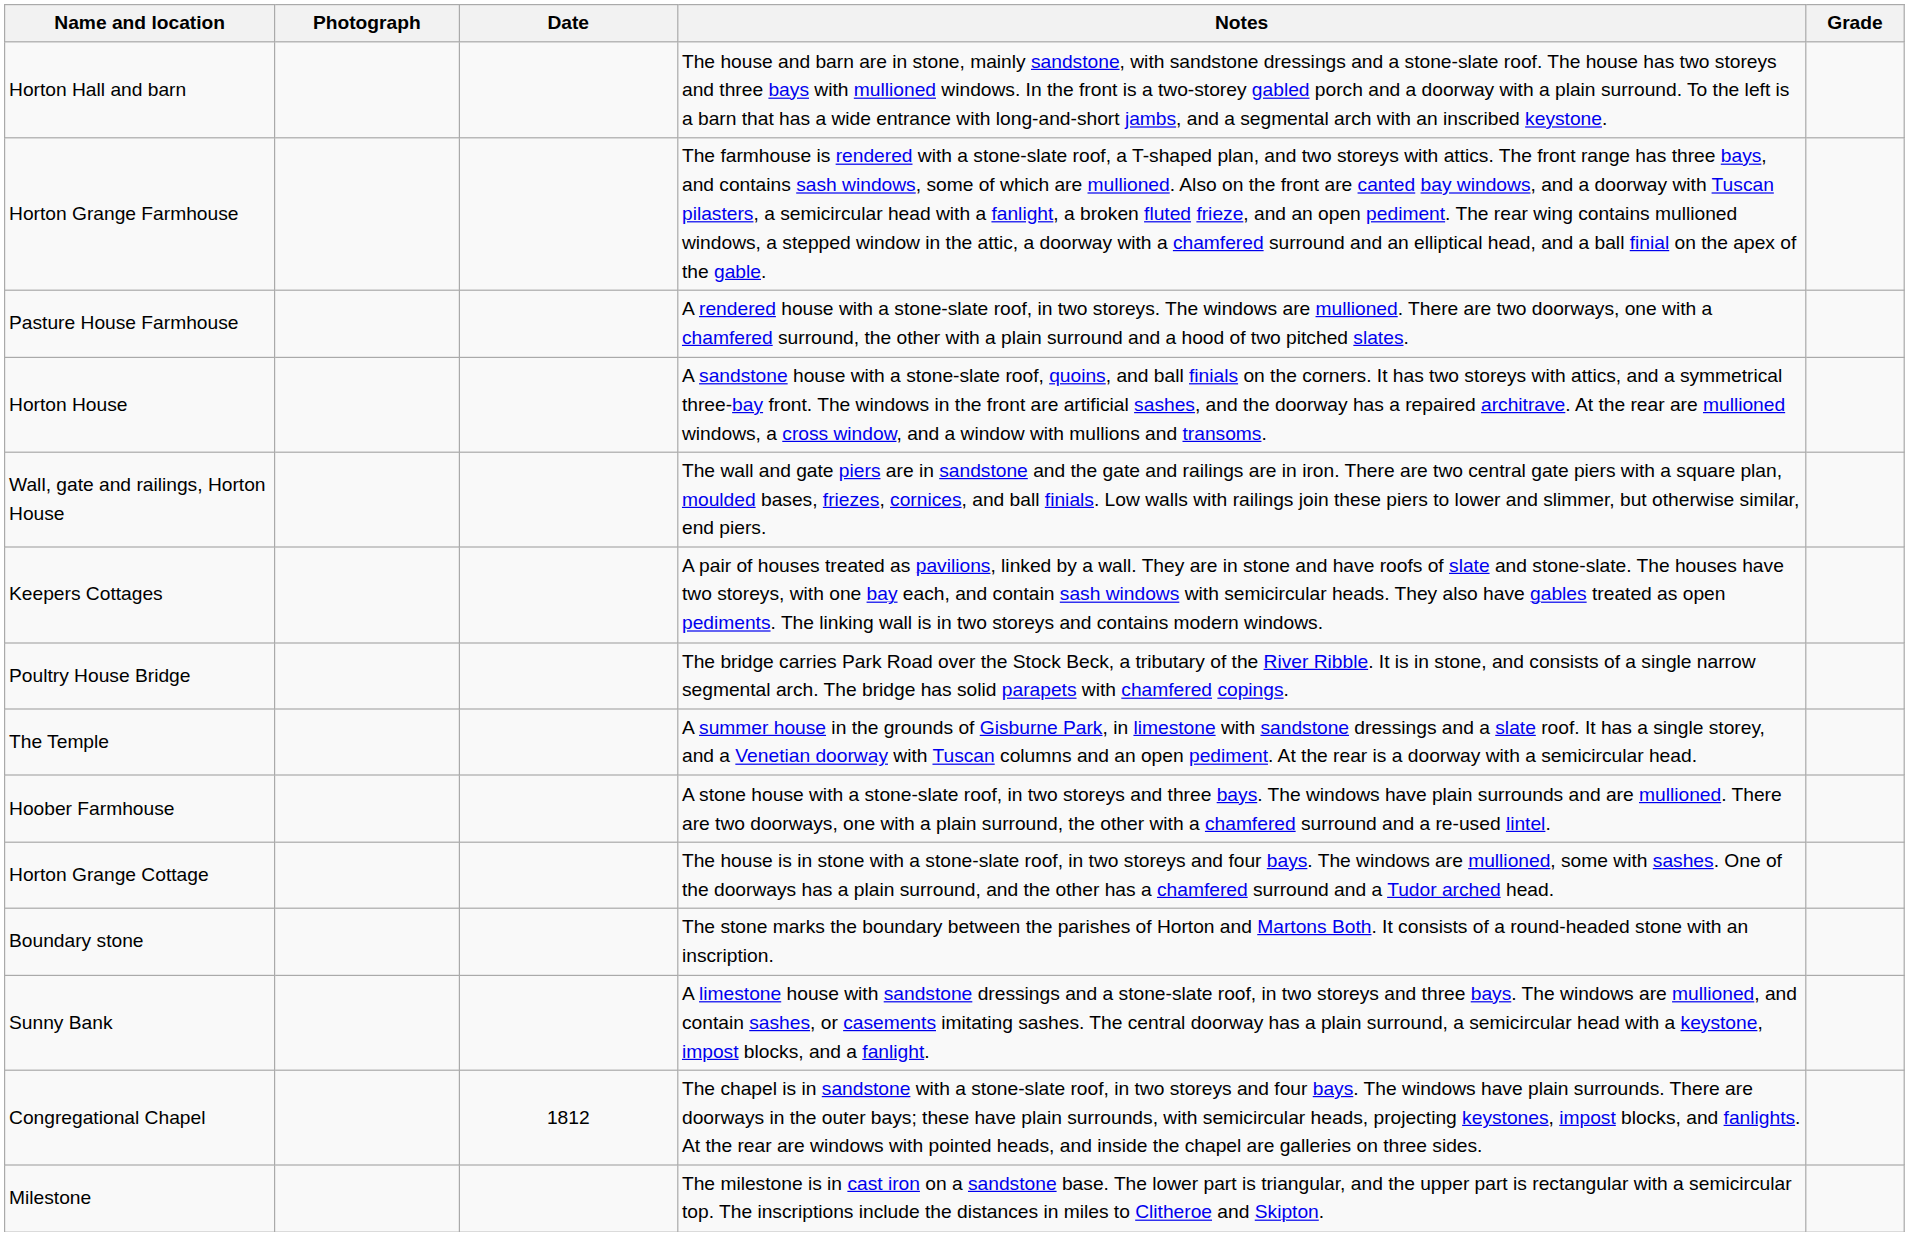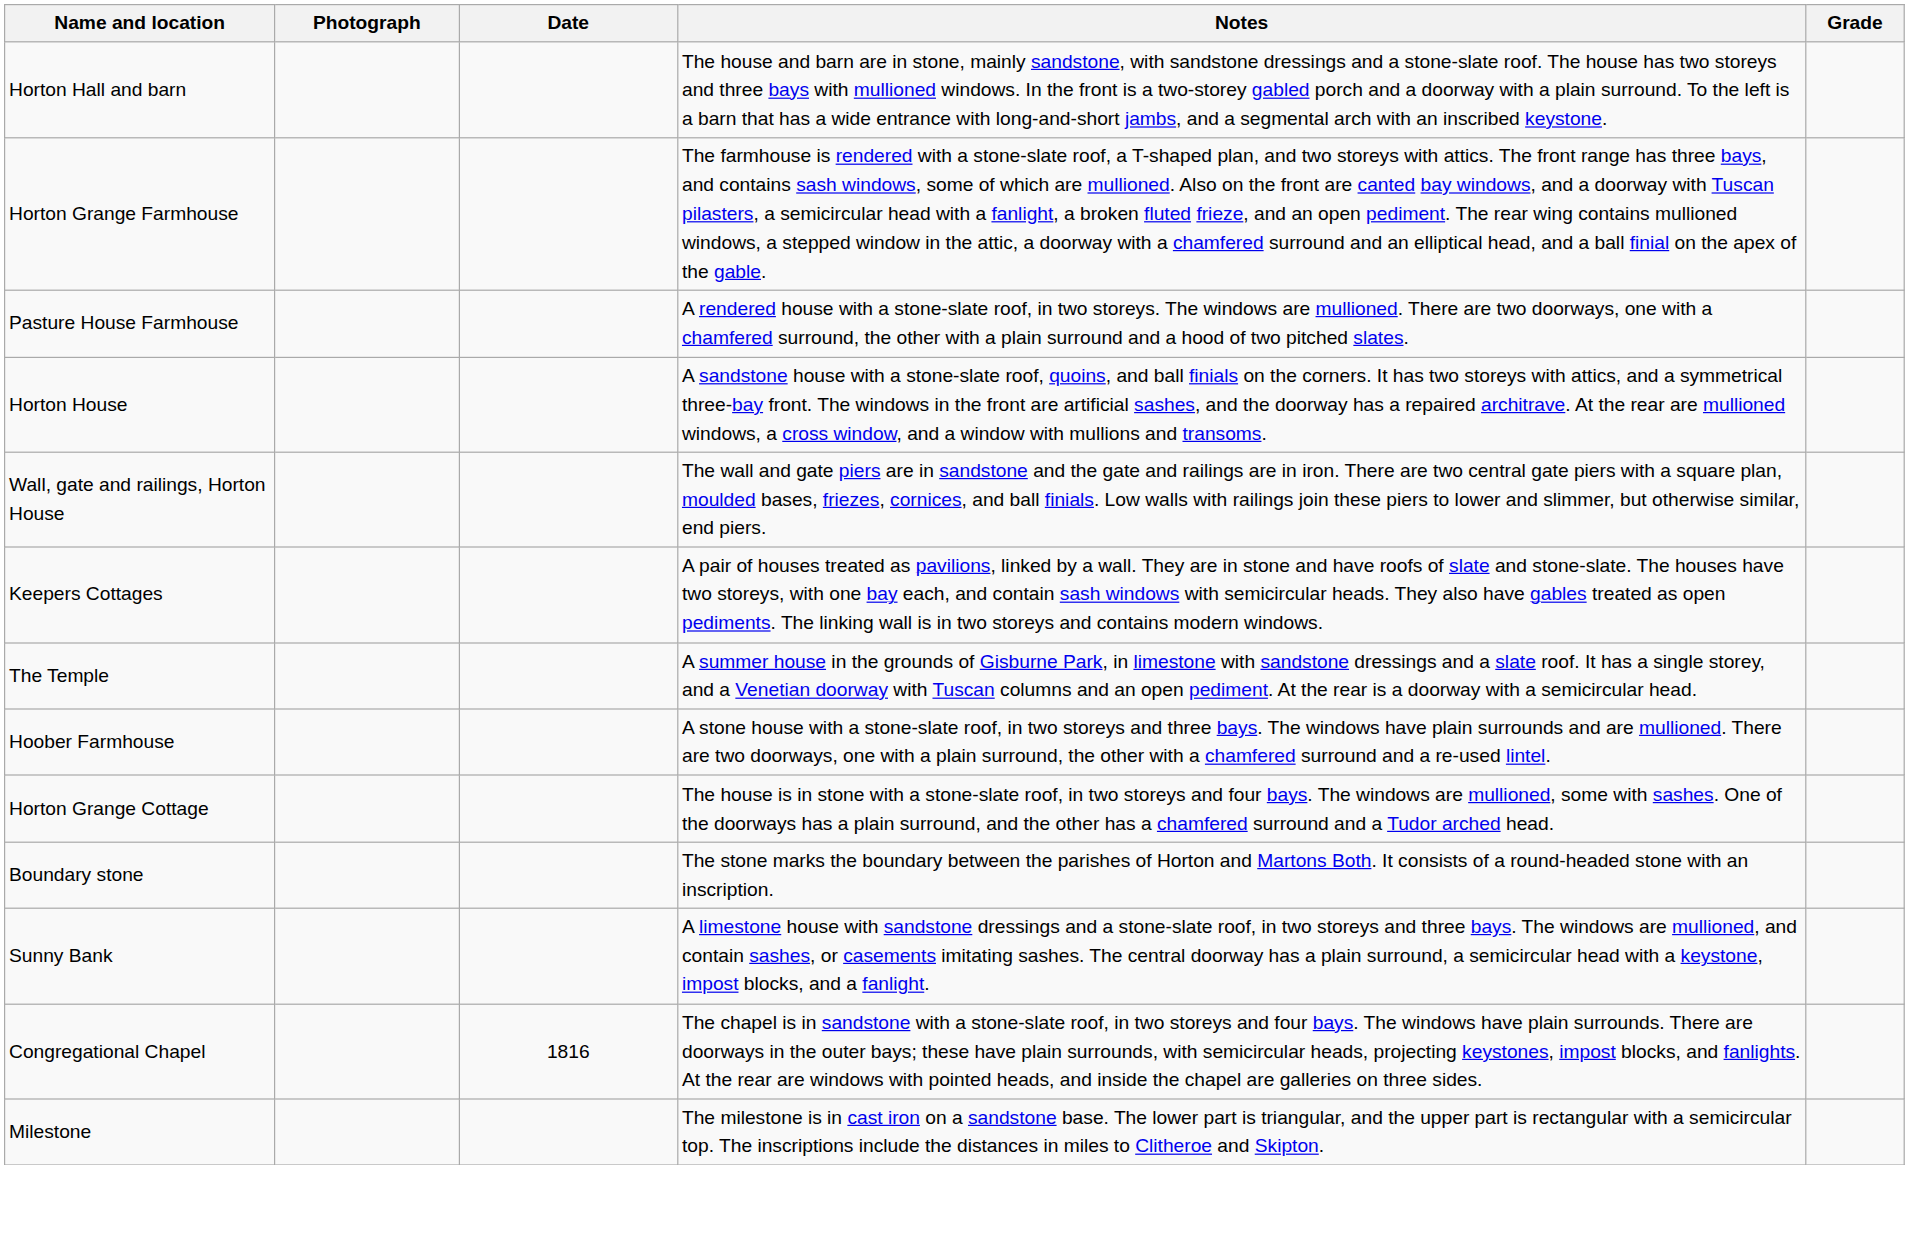- row: Poultry House Bridge | The bridge carries Park Road over the Stock Beck, a tributary of the River Ribble. It is in stone, and consists of a single narrow segmental arch. The bridge has solid parapets with chamfered copings.
Congregational Chapel | Date: 1812 -> 1816
